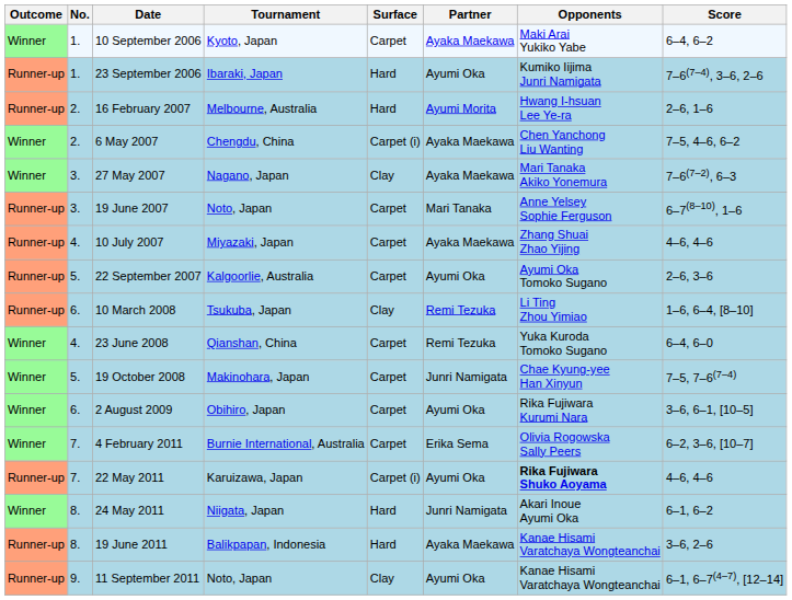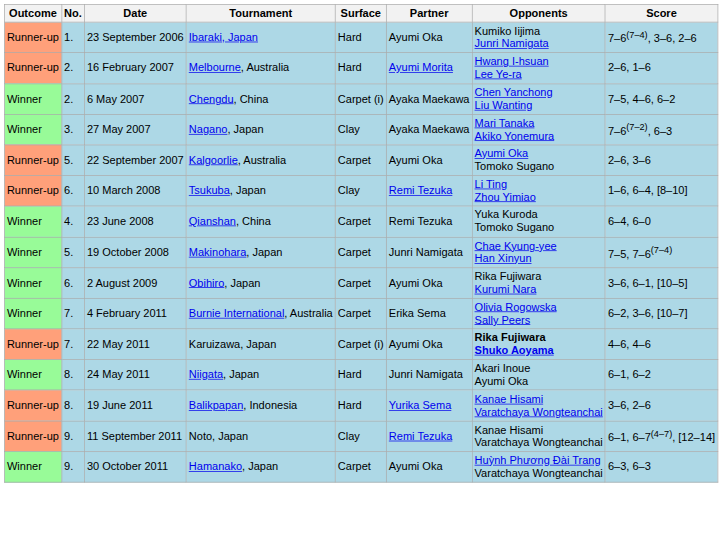- row: Winner | 1. | 10 September 2006 | Kyoto, Japan | Carpet | Ayaka Maekawa | Maki Arai Yukiko Yabe | 6–4, 6–2
- row: Runner-up | 3. | 19 June 2007 | Noto, Japan | Carpet | Mari Tanaka | Anne Yelsey Sophie Ferguson | 6–7(8–10), 1–6
- row: Runner-up | 4. | 10 July 2007 | Miyazaki, Japan | Carpet | Ayaka Maekawa | Zhang Shuai Zhao Yijing | 4–6, 4–6
19 June 2011 | Partner: Ayaka Maekawa -> Yurika Sema
11 September 2011 | Partner: Ayumi Oka -> Remi Tezuka
+ row: Winner | 9. | 30 October 2011 | Hamanako, Japan | Carpet | Ayumi Oka | Huỳnh Phương Đài Trang Varatchaya Wongteanchai | 6–3, 6–3
